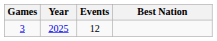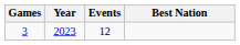3 | Year: 2025 -> 2023
